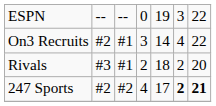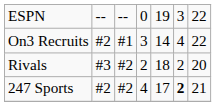Rivals | column 3: #1 -> #2
247 Sports | column 7: bold -> normal
